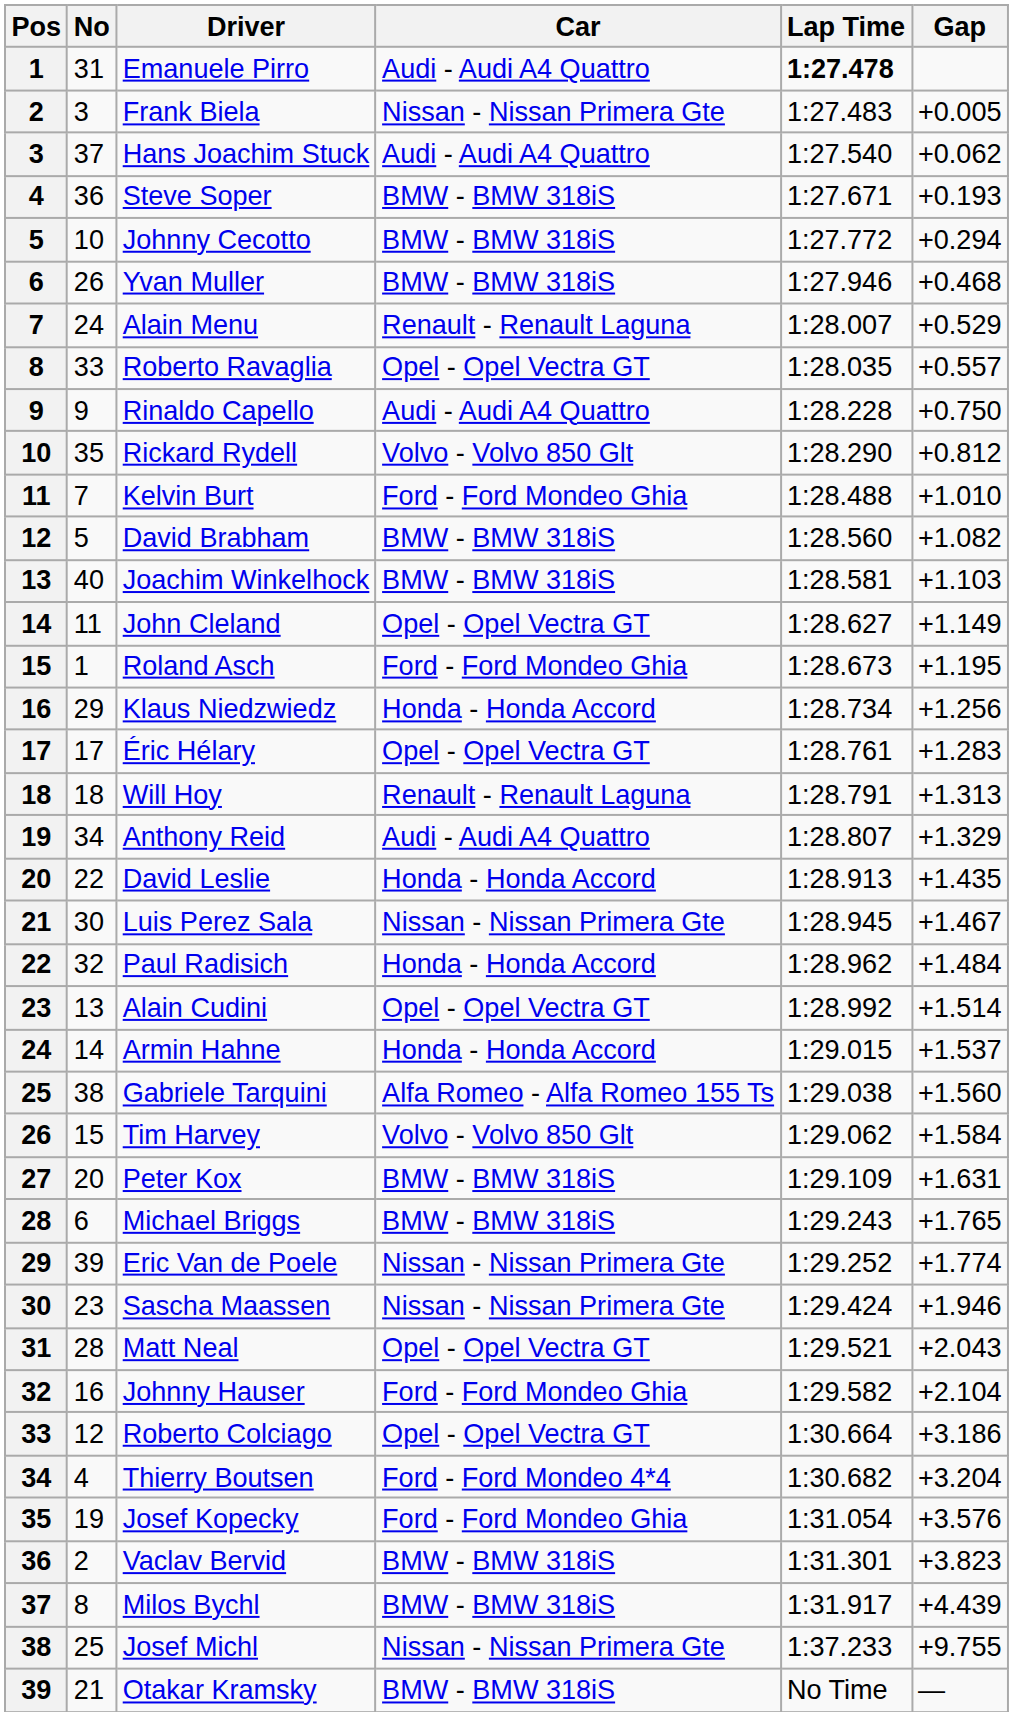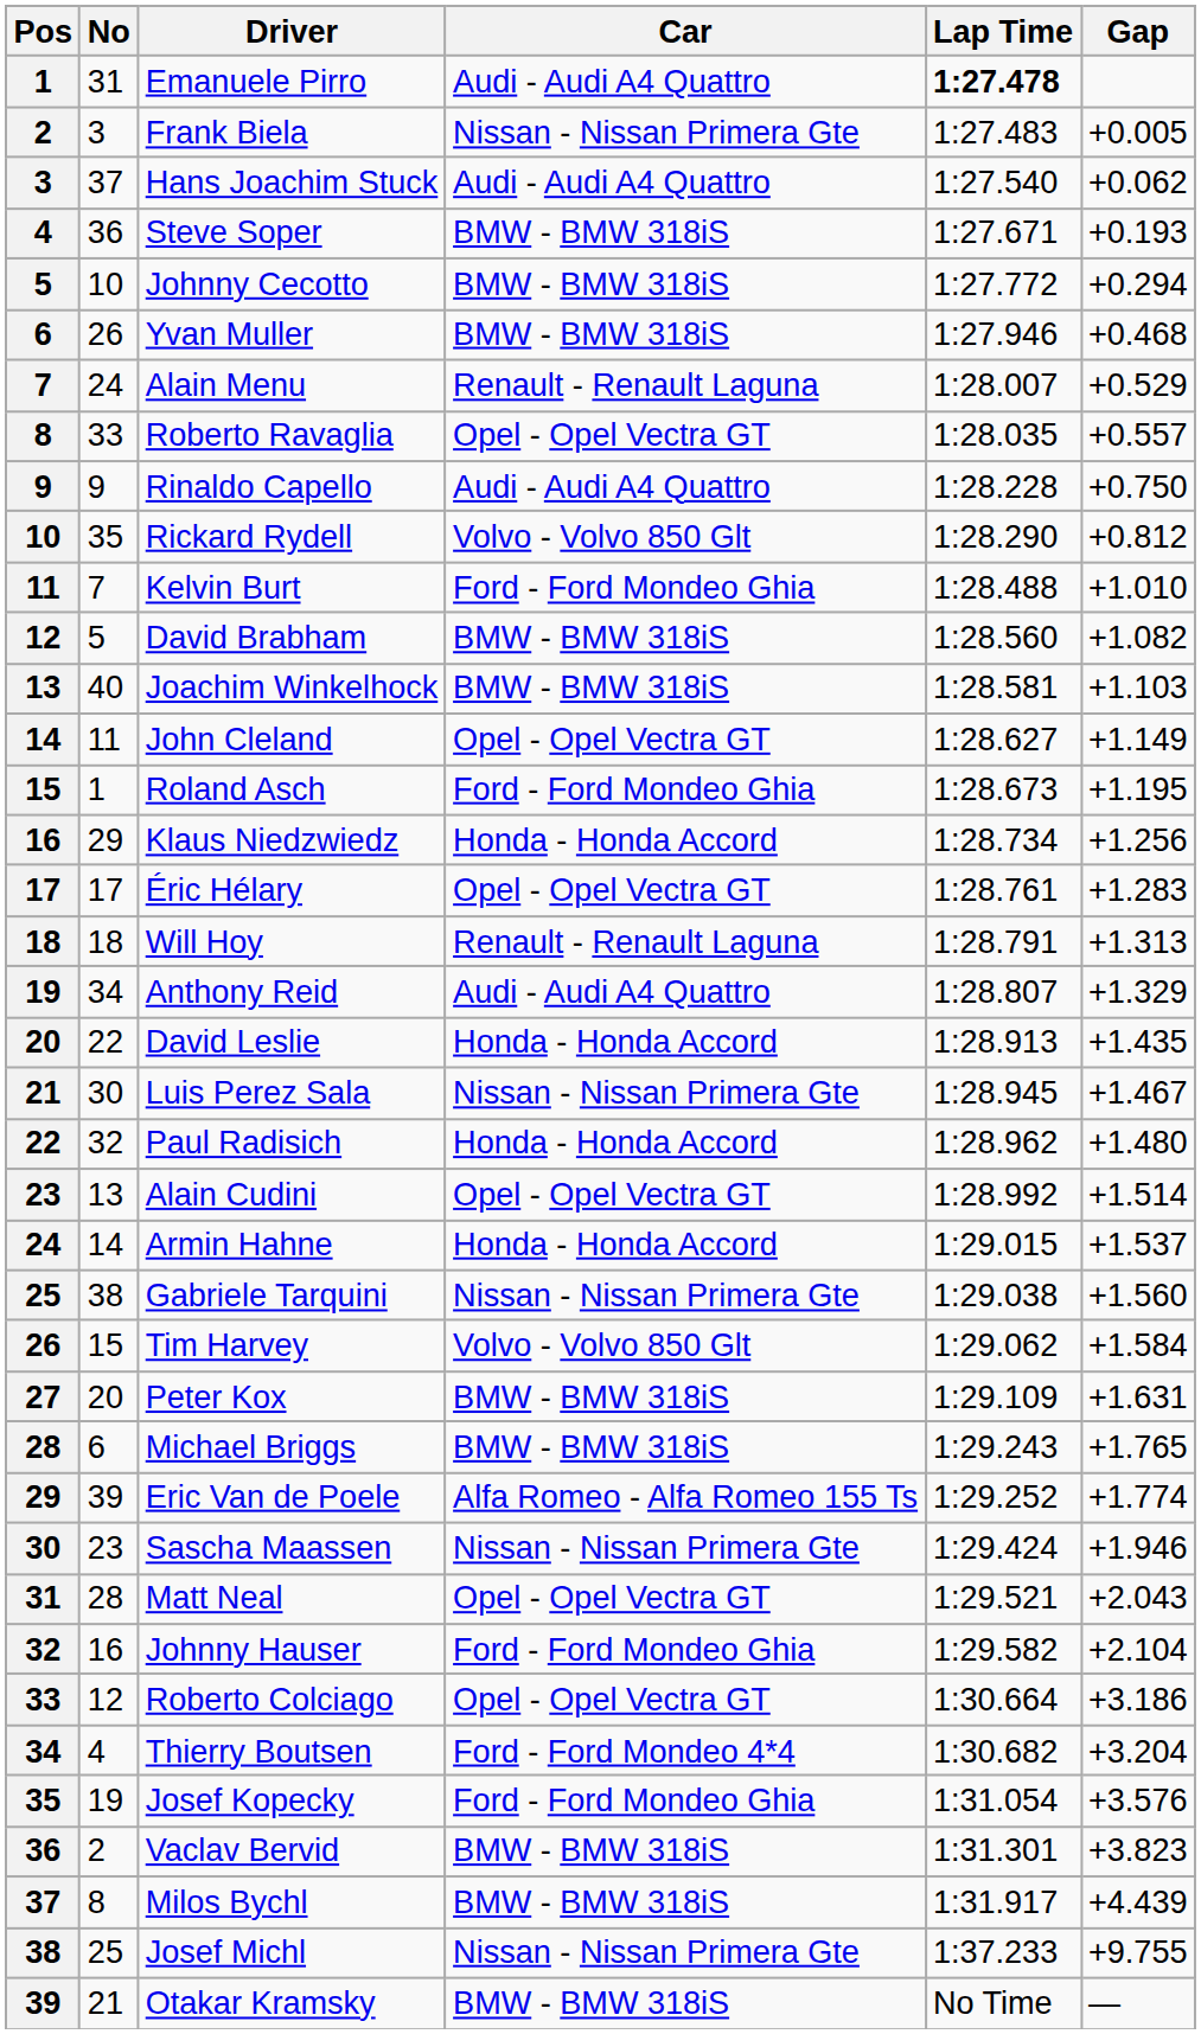Paul Radisich | Gap: +1.484 -> +1.480
Gabriele Tarquini | Car: Alfa Romeo - Alfa Romeo 155 Ts -> Nissan - Nissan Primera Gte
Eric Van de Poele | Car: Nissan - Nissan Primera Gte -> Alfa Romeo - Alfa Romeo 155 Ts
